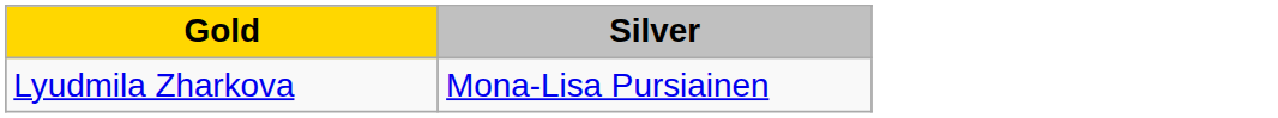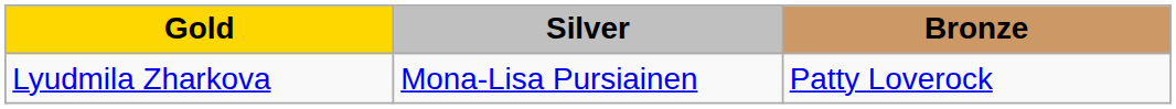+ column: Bronze | Patty Loverock
